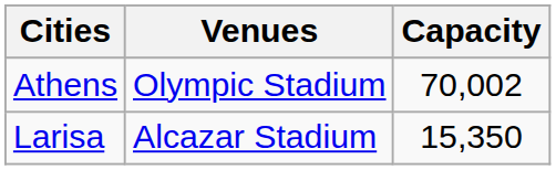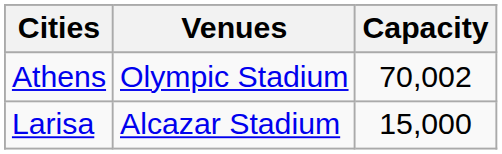Larisa | Capacity: 15,350 -> 15,000
